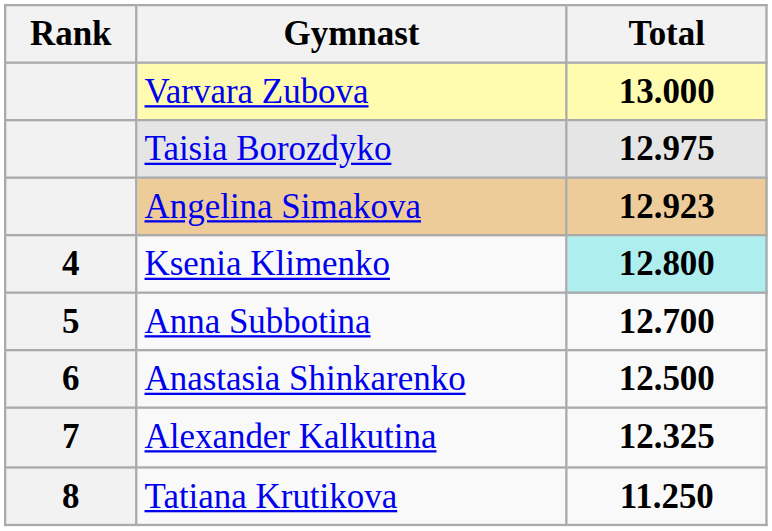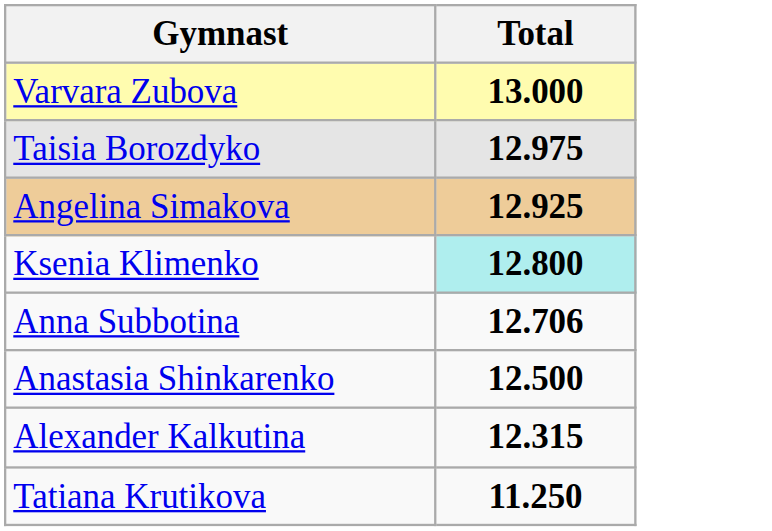- column: Rank | 4 | 5 | 6 | 7 | 8
Angelina Simakova | Total: 12.923 -> 12.925
Anna Subbotina | Total: 12.700 -> 12.706
Alexander Kalkutina | Total: 12.325 -> 12.315
